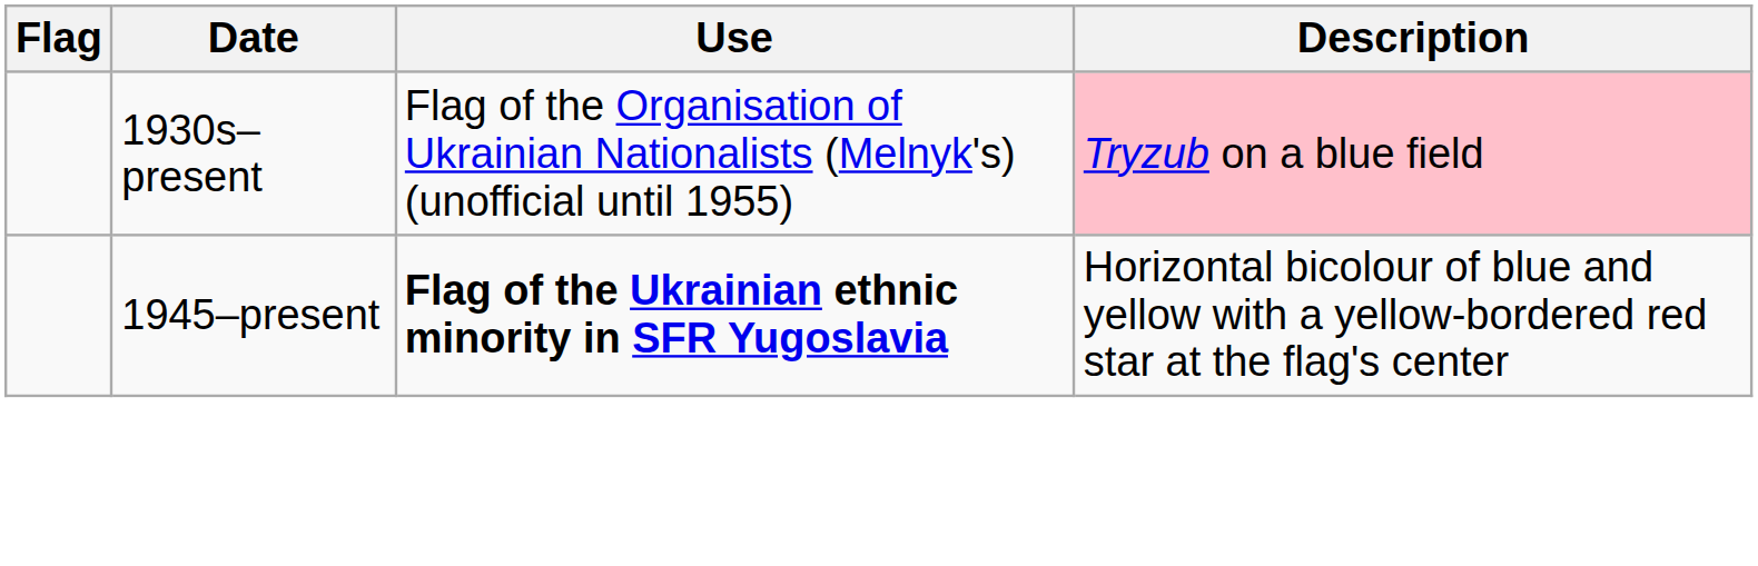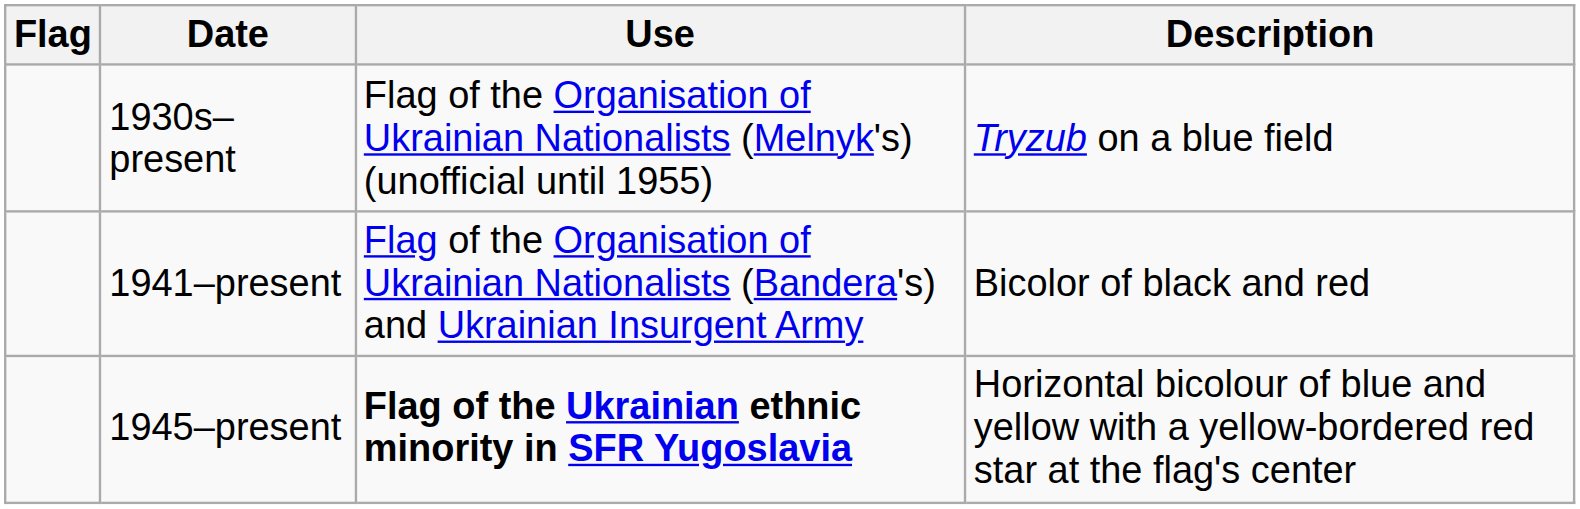1930s–present | Description: pink background -> no background
+ row: 1941–present | Flag of the Organisation of Ukrainian Nationalists (Bandera's) and Ukrainian Insurgent Army | Bicolor of black and red
